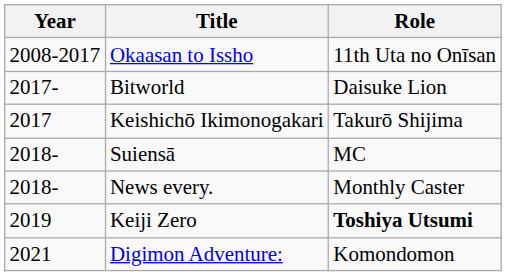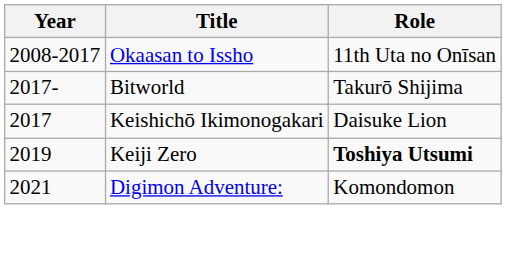Bitworld | Role: Daisuke Lion -> Takurō Shijima
Keishichō Ikimonogakari | Role: Takurō Shijima -> Daisuke Lion
- row: 2018- | Suiensā | MC
- row: 2018- | News every. | Monthly Caster
